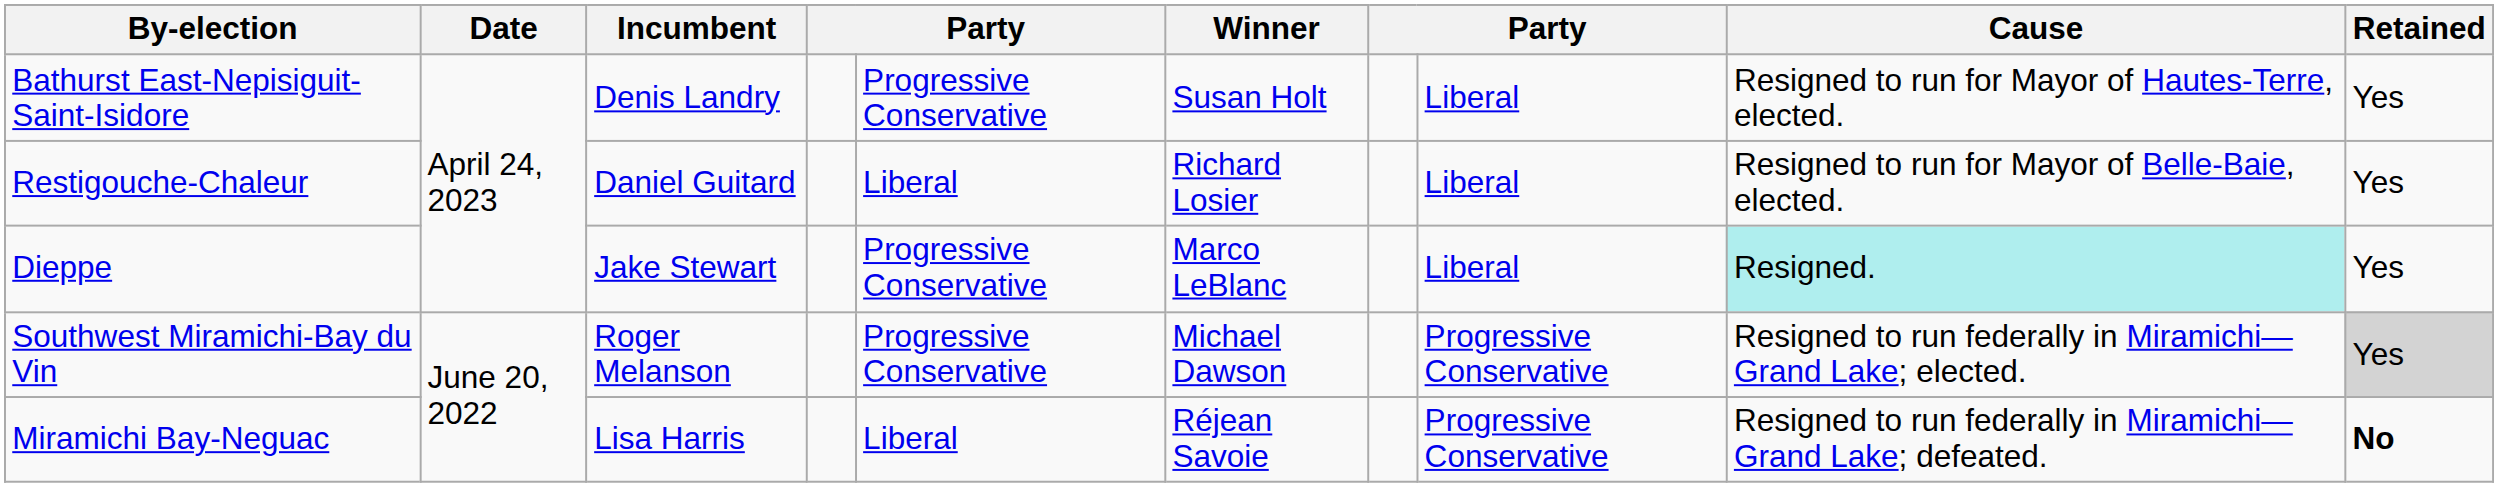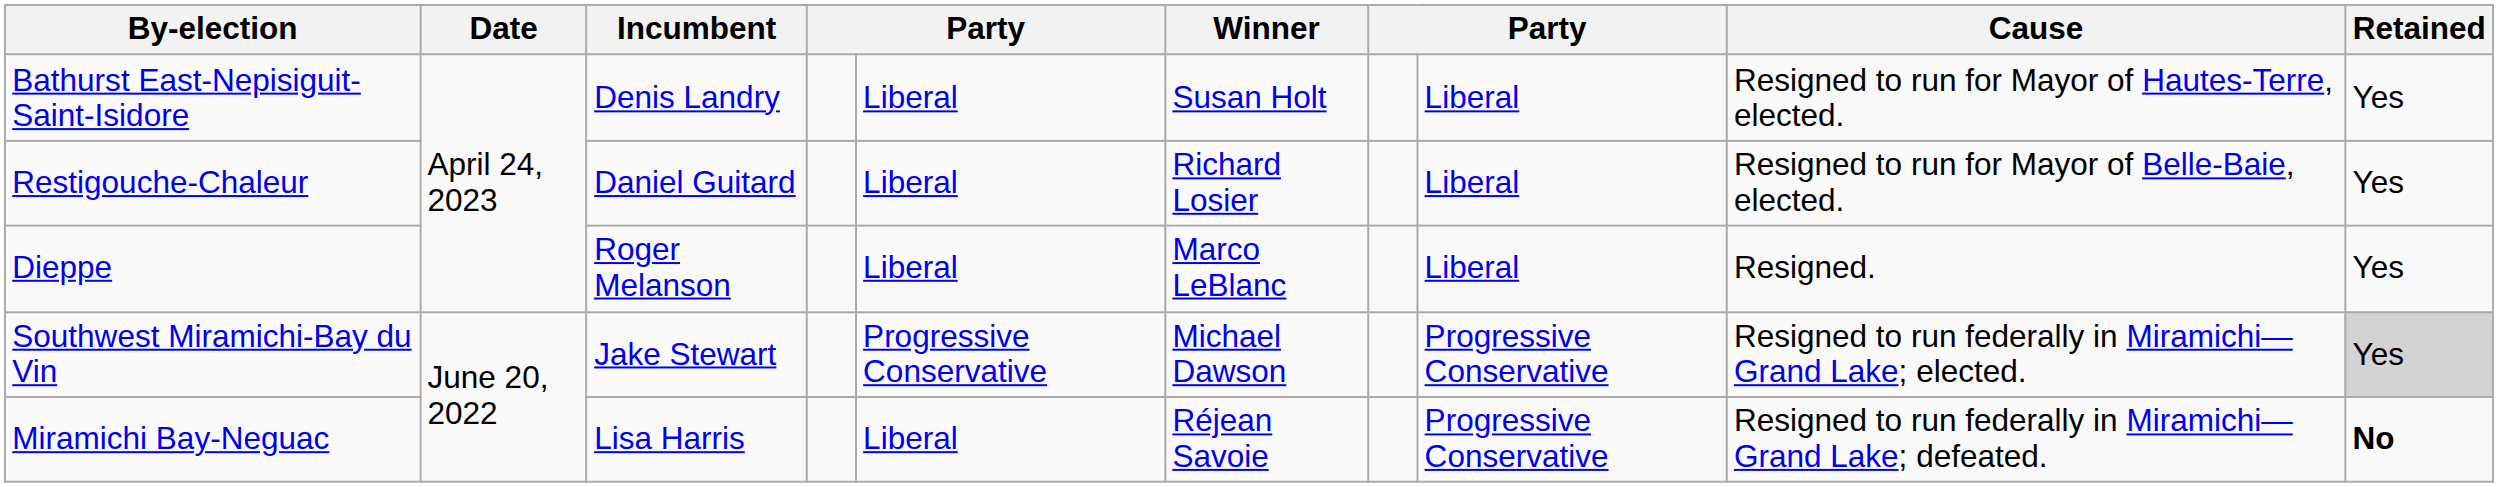Bathurst East-Nepisiguit-Saint-Isidore | column 5: Progressive Conservative -> Liberal
Dieppe | Incumbent: Jake Stewart -> Roger Melanson
Dieppe | column 5: Progressive Conservative -> Liberal
Dieppe | Cause: paleturquoise background -> no background
Southwest Miramichi-Bay du Vin | Incumbent: Roger Melanson -> Jake Stewart
